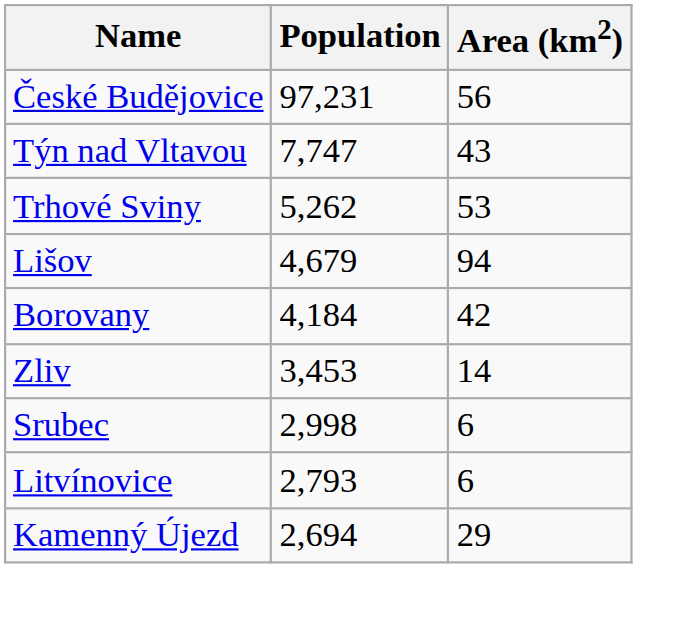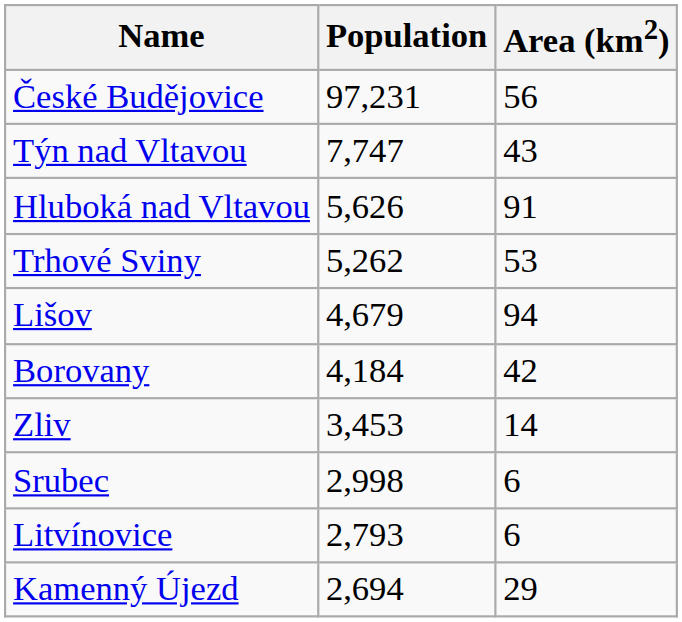+ row: Hluboká nad Vltavou | 5,626 | 91
